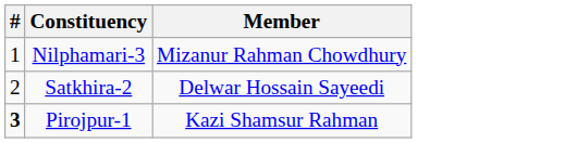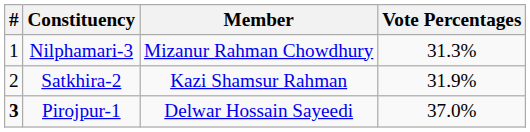+ column: Vote Percentages | 31.3% | 31.9% | 37.0%
Satkhira-2 | Member: Delwar Hossain Sayeedi -> Kazi Shamsur Rahman
Pirojpur-1 | Member: Kazi Shamsur Rahman -> Delwar Hossain Sayeedi
